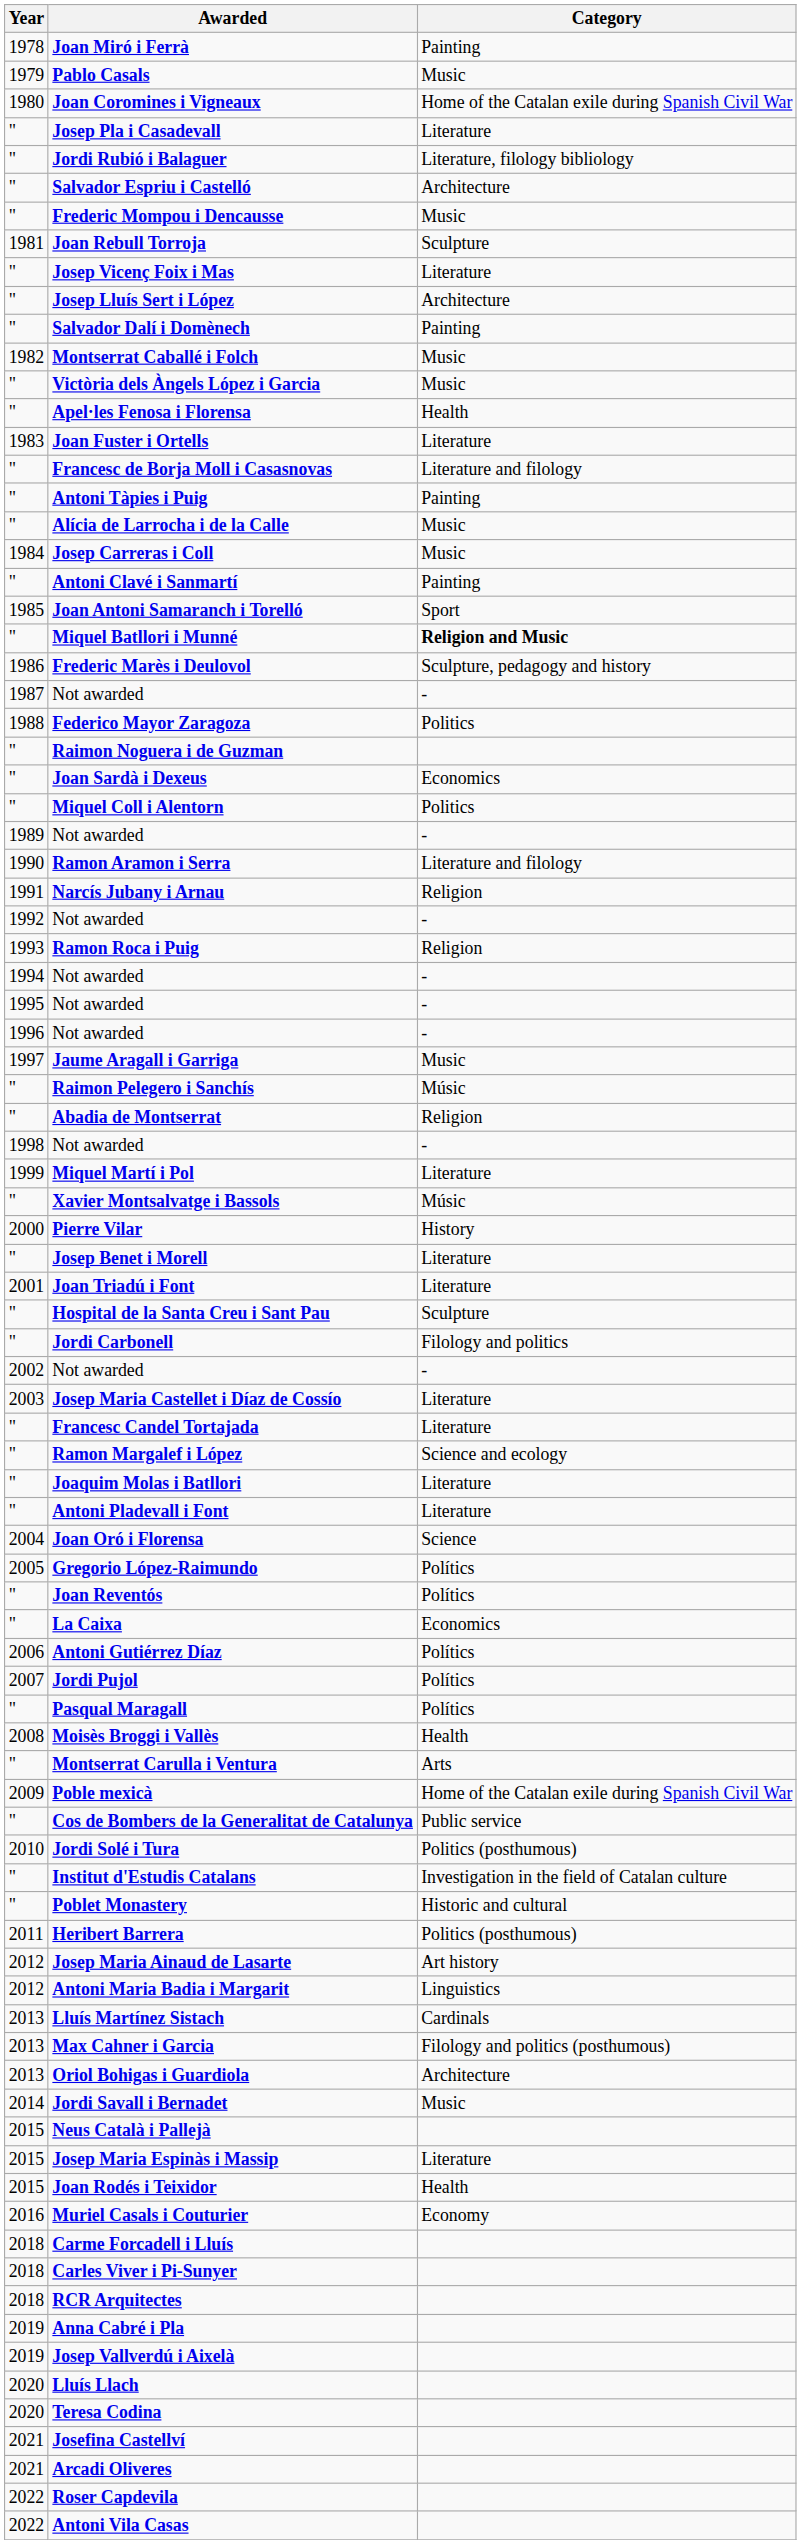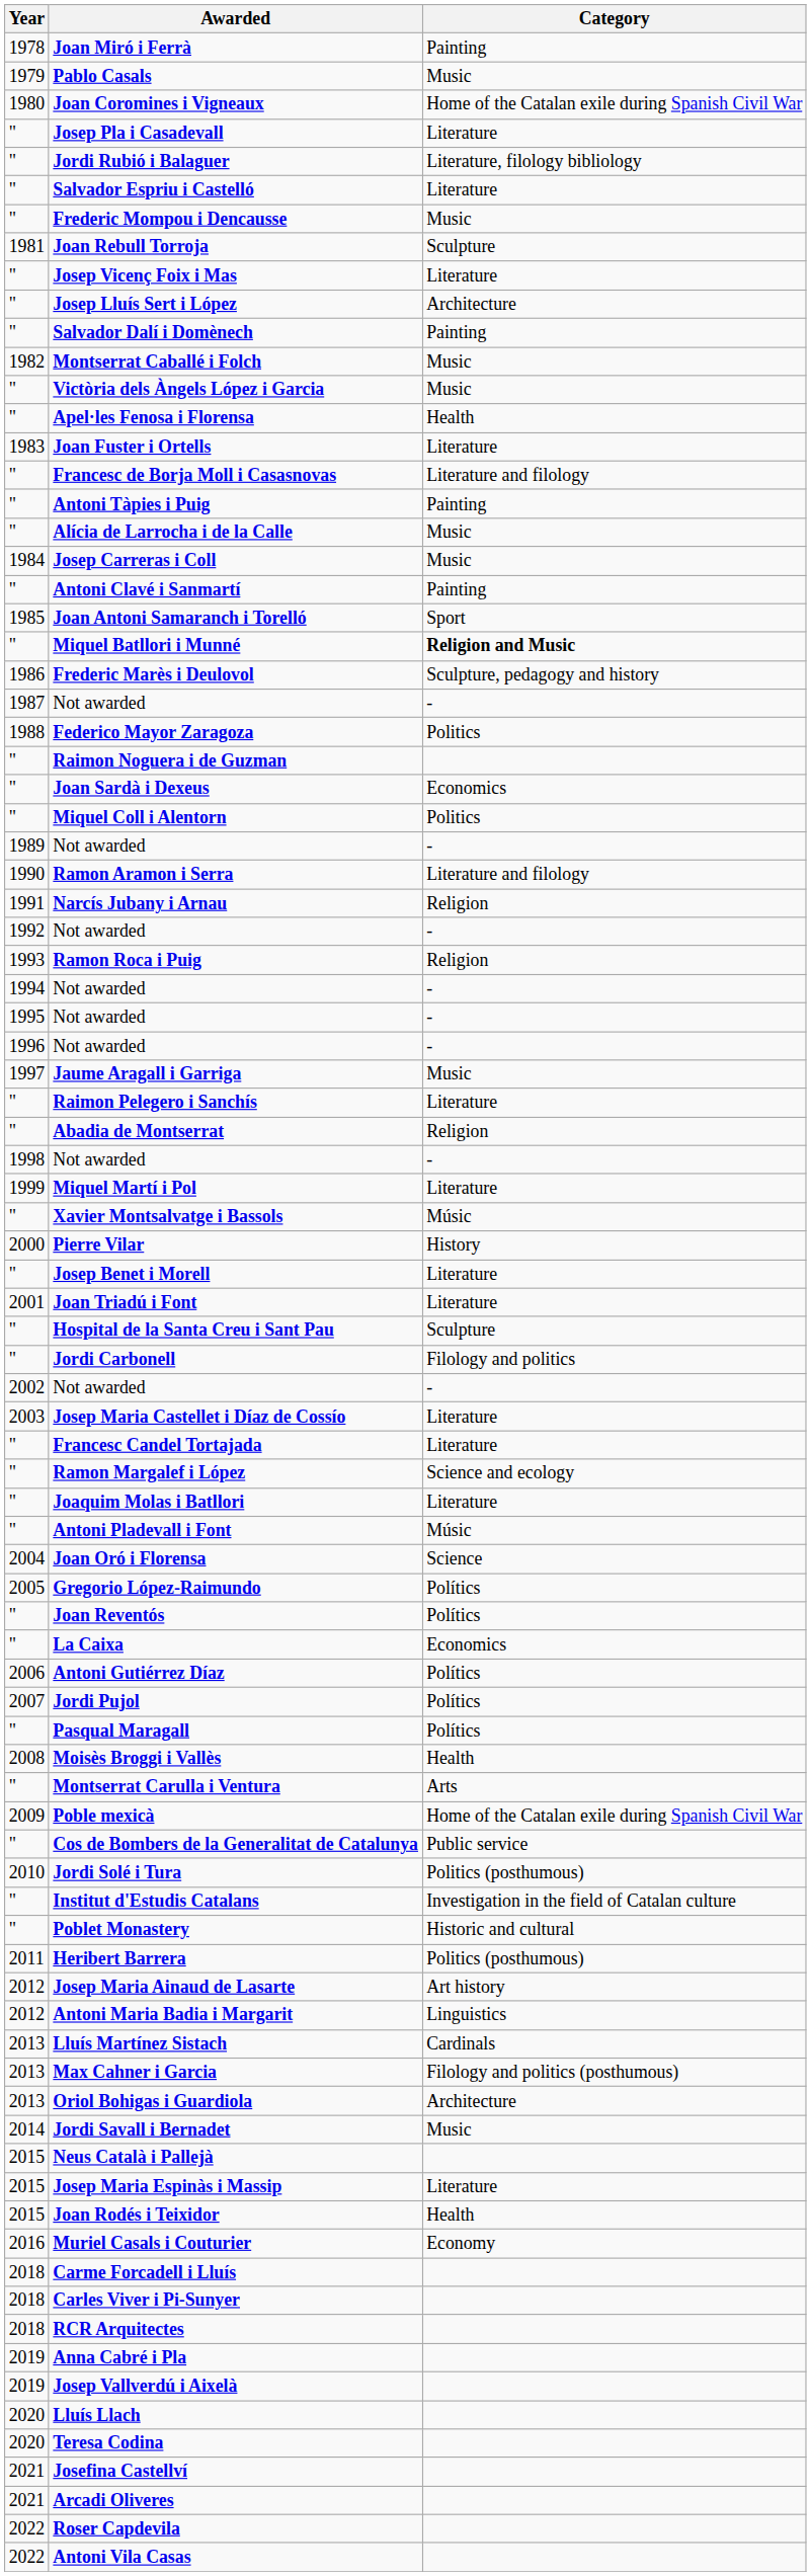Salvador Espriu i Castelló | Category: Architecture -> Literature
Raimon Pelegero i Sanchís | Category: Músic -> Literature
Antoni Pladevall i Font | Category: Literature -> Músic
